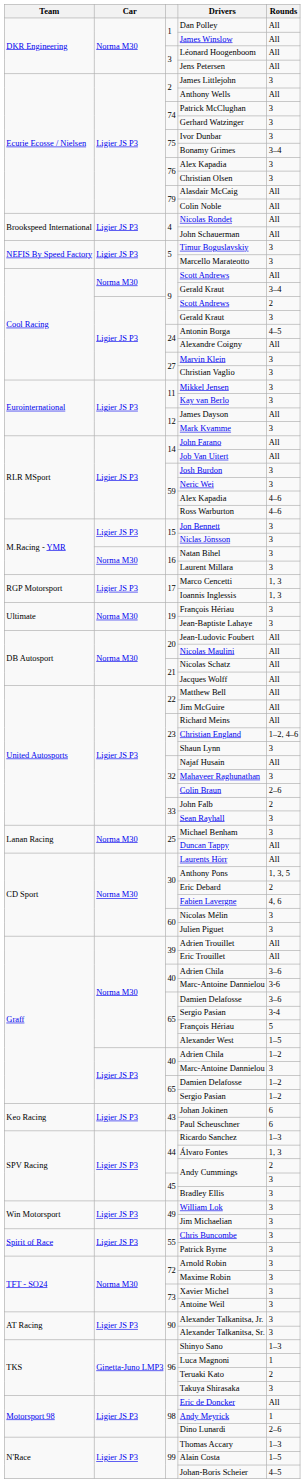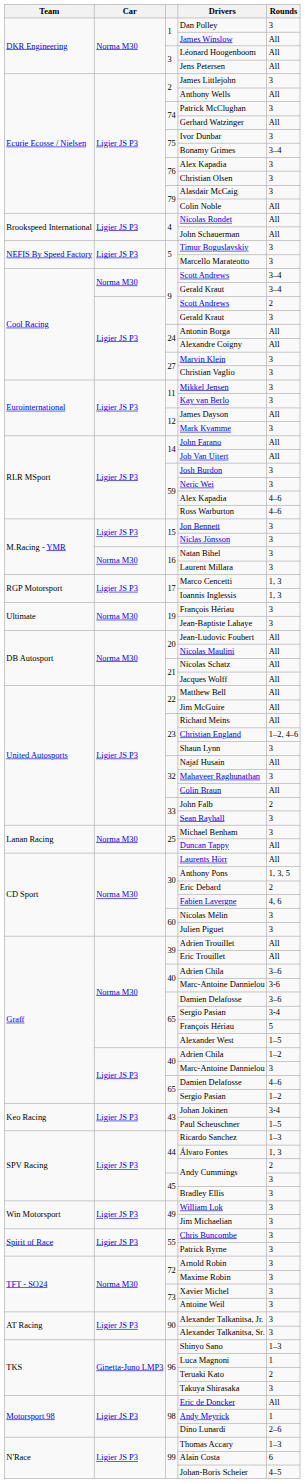Dan Polley | Rounds: All -> 3
Gerhard Watzinger | Rounds: 3 -> All
Alasdair McCaig | Rounds: All -> 3
Norma M30 / Scott Andrews | Rounds: All -> 3–4
Antonin Borga | Rounds: 4–5 -> All
Colin Braun | Rounds: 2–6 -> All
Ligier JS P3 / Damien Delafosse | Rounds: 1–2 -> 4–6
Johan Jokinen | Rounds: 6 -> 3-4
Paul Scheuschner | Rounds: 6 -> 1–5
Alain Costa | Rounds: 1–5 -> 6
